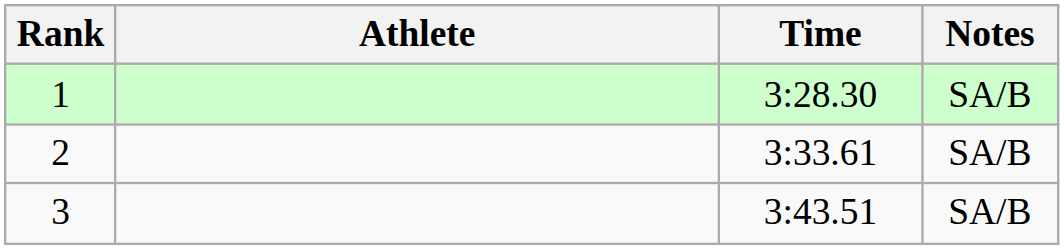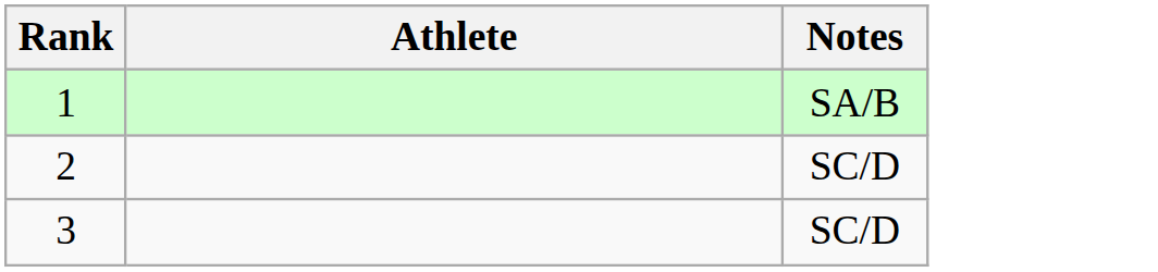- column: Time | 3:28.30 | 3:33.61 | 3:43.51
2 | Notes: SA/B -> SC/D
3 | Notes: SA/B -> SC/D
